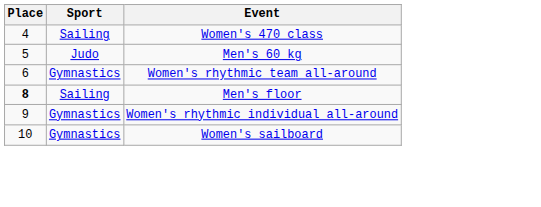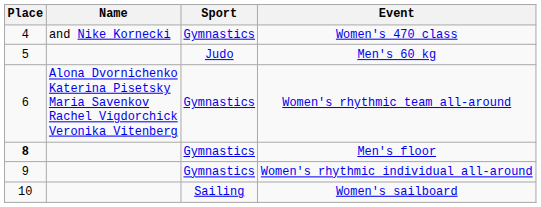+ column: Name | and Nike Kornecki | Alona Dvornichenko Katerina Pisetsky Maria Savenkov Rachel Vigdorchick Veronika Vitenberg
Women's 470 class | Sport: Sailing -> Gymnastics
Men's floor | Sport: Sailing -> Gymnastics
Women's sailboard | Sport: Gymnastics -> Sailing
